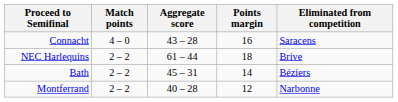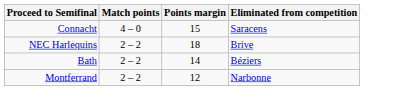- column: Aggregate score | 43 – 28 | 61 – 44 | 45 – 31 | 40 – 28
Connacht | Points margin: 16 -> 15
